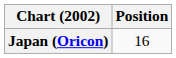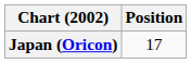Japan (Oricon) | Position: 16 -> 17
